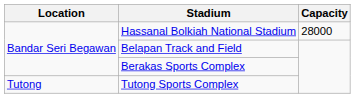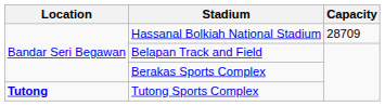Hassanal Bolkiah National Stadium | Capacity: 28000 -> 28709
Tutong Sports Complex | Location: normal -> bold
